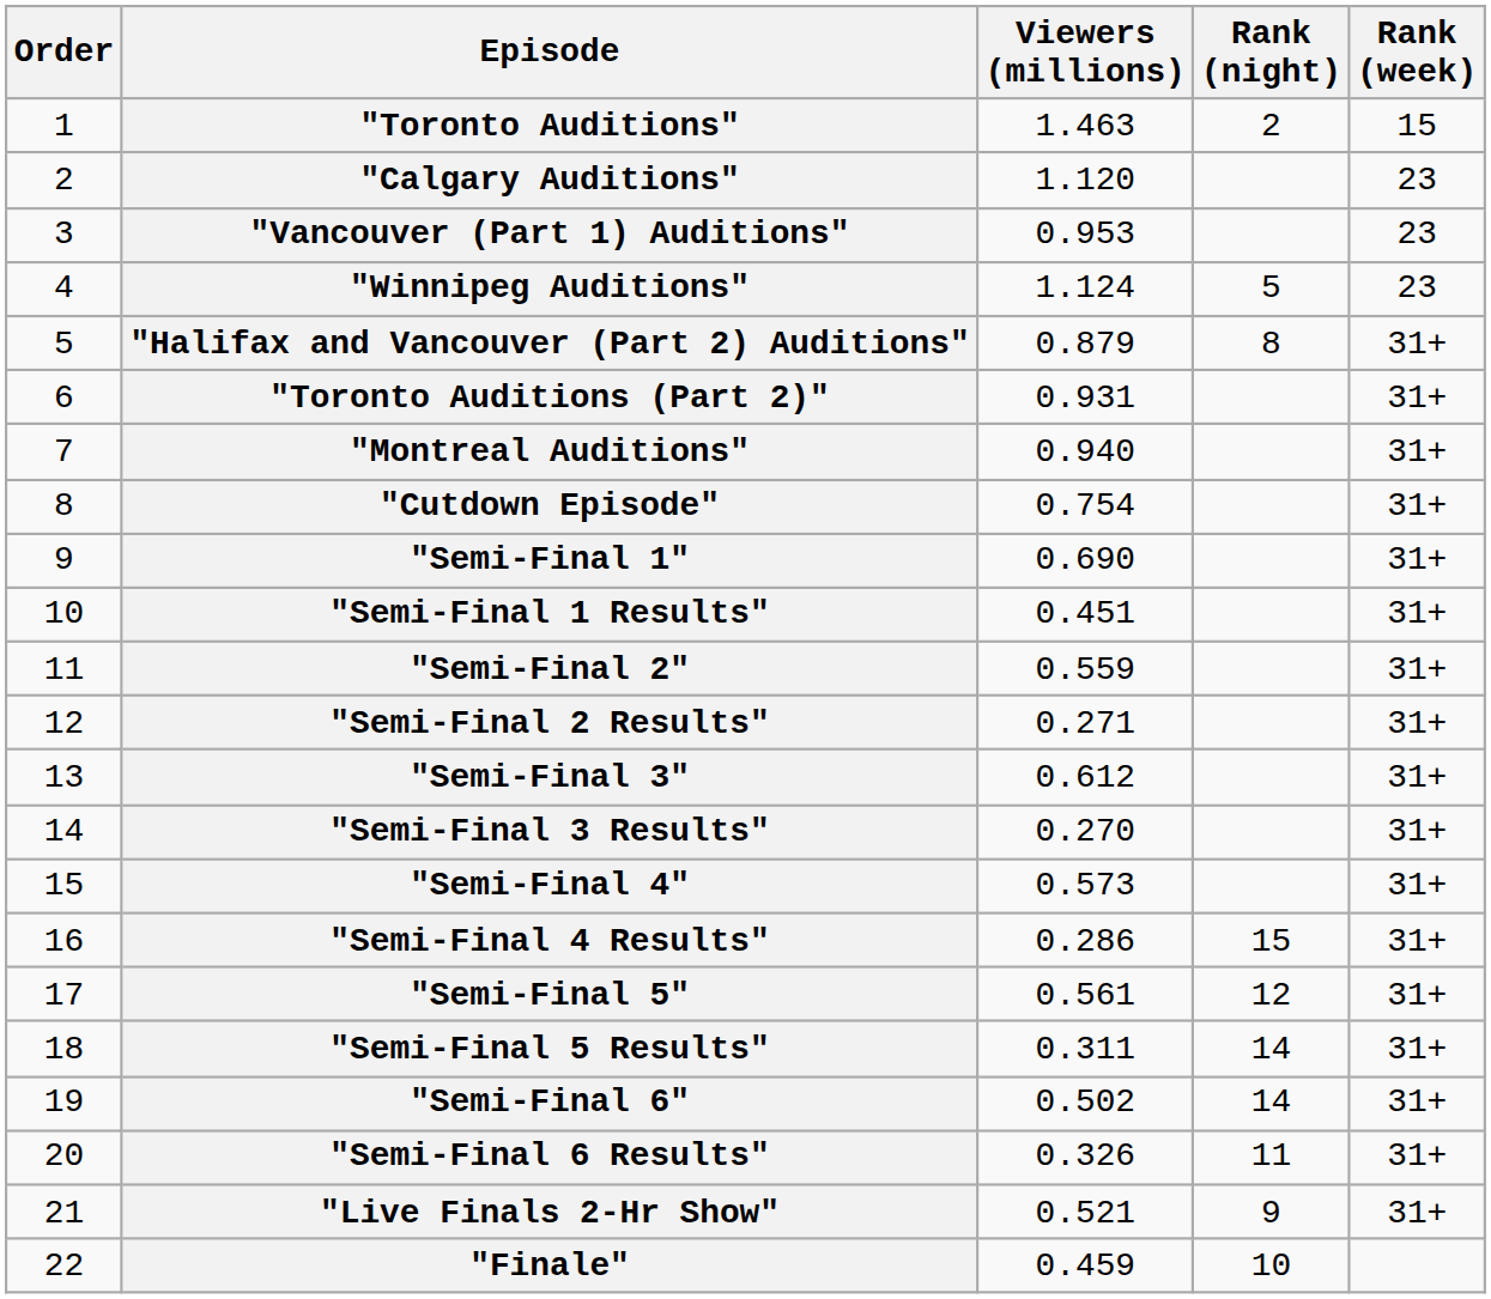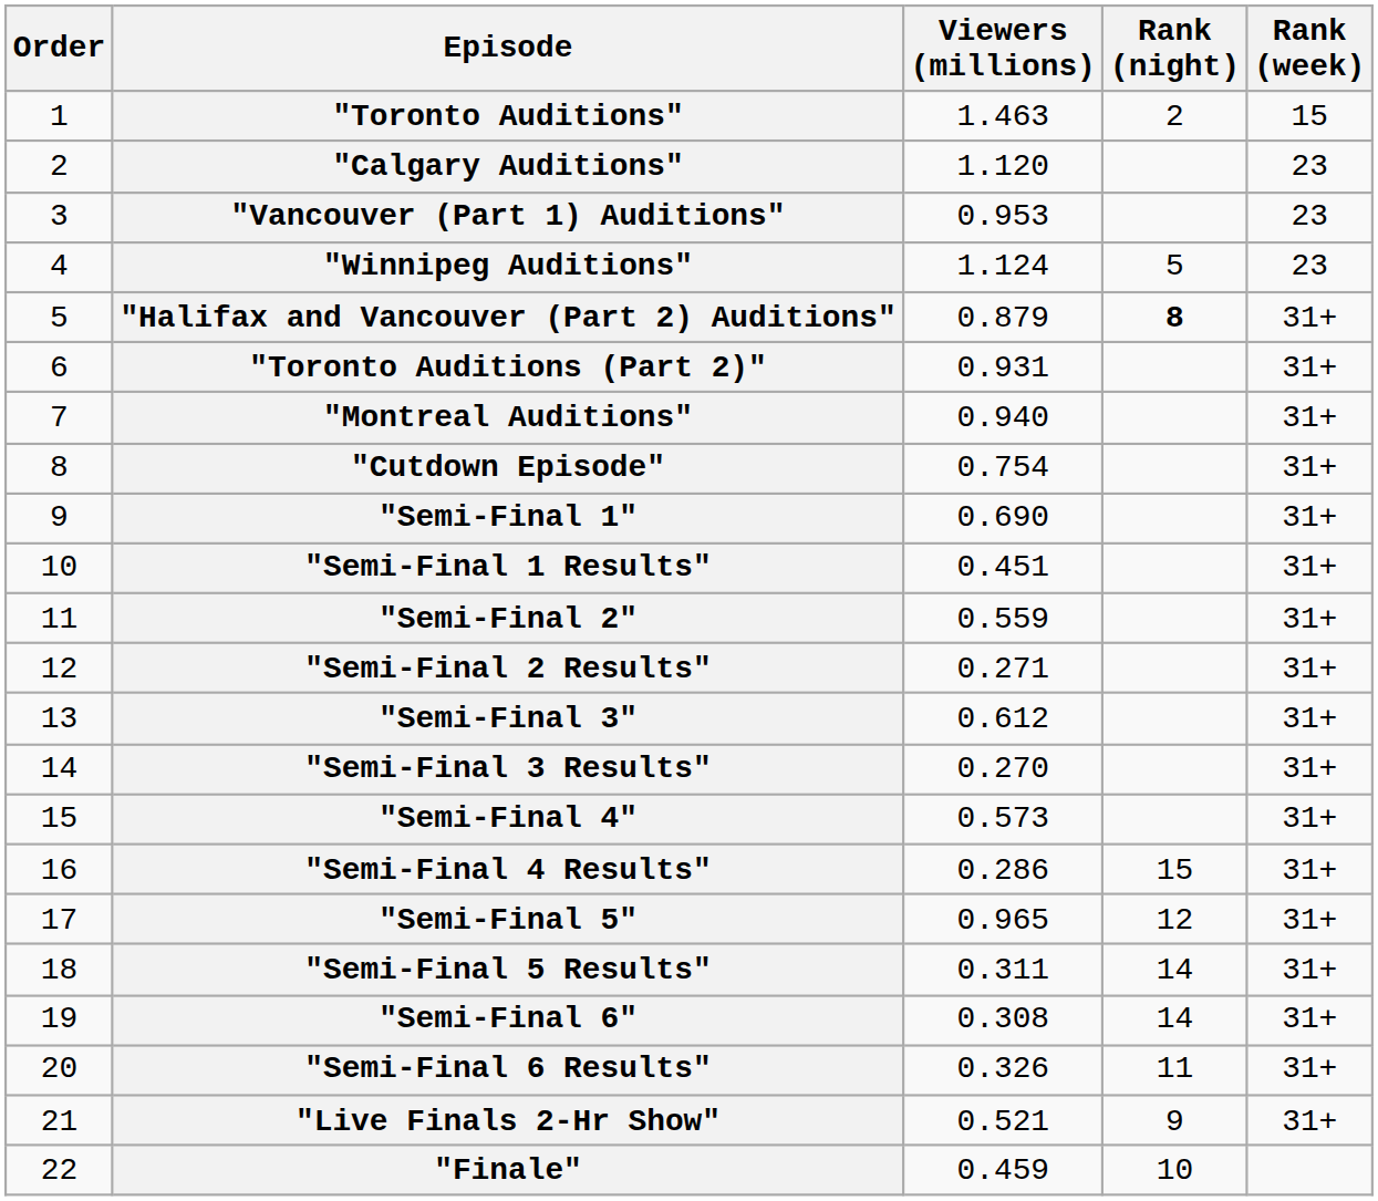"Halifax and Vancouver (Part 2) Auditions" | Rank (night): normal -> bold
"Semi-Final 5" | Viewers (millions): 0.561 -> 0.965
"Semi-Final 6" | Viewers (millions): 0.502 -> 0.308
